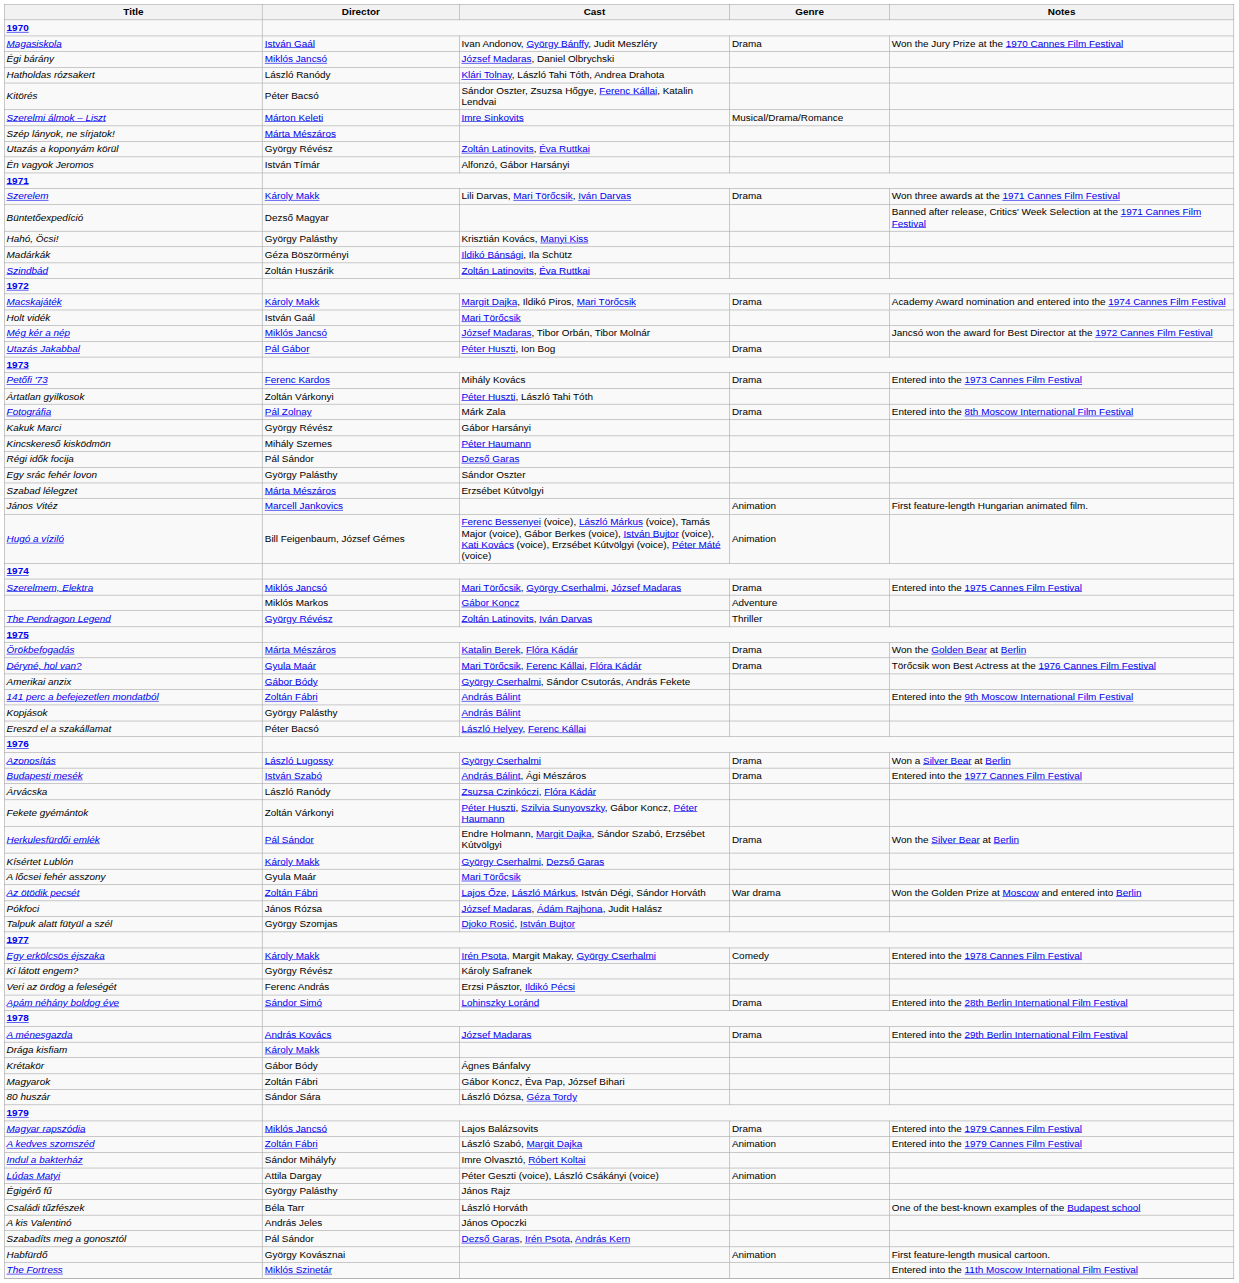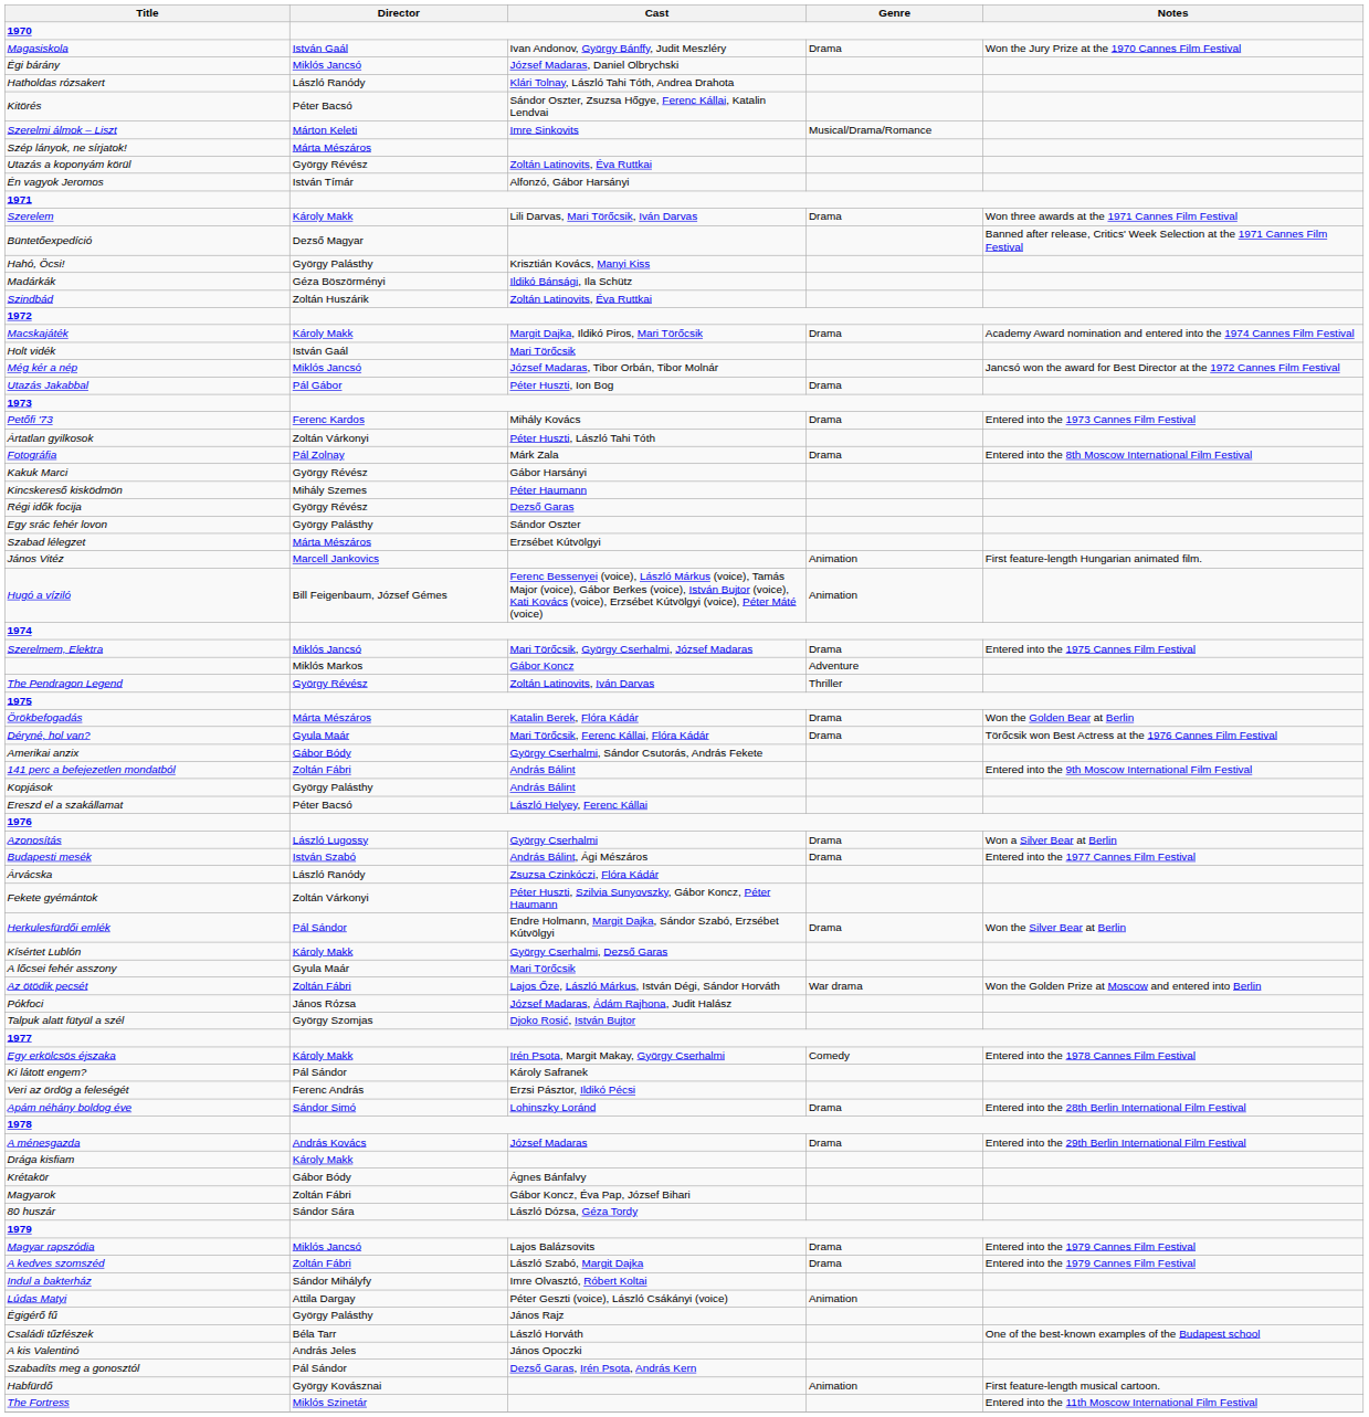Régi idők focija | Director: Pál Sándor -> György Révész
Ki látott engem? | Director: György Révész -> Pál Sándor
A kedves szomszéd | Genre: Animation -> Drama
